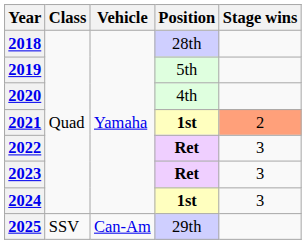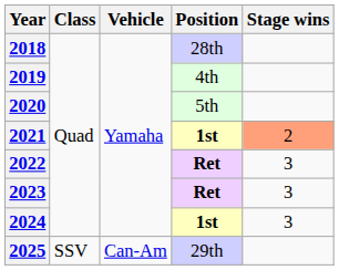2019 | Position: 5th -> 4th
2020 | Position: 4th -> 5th
